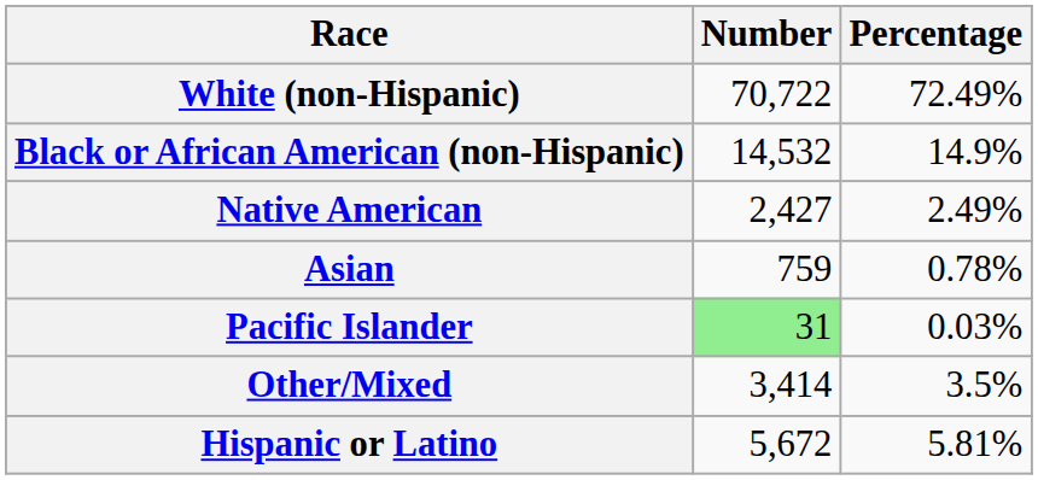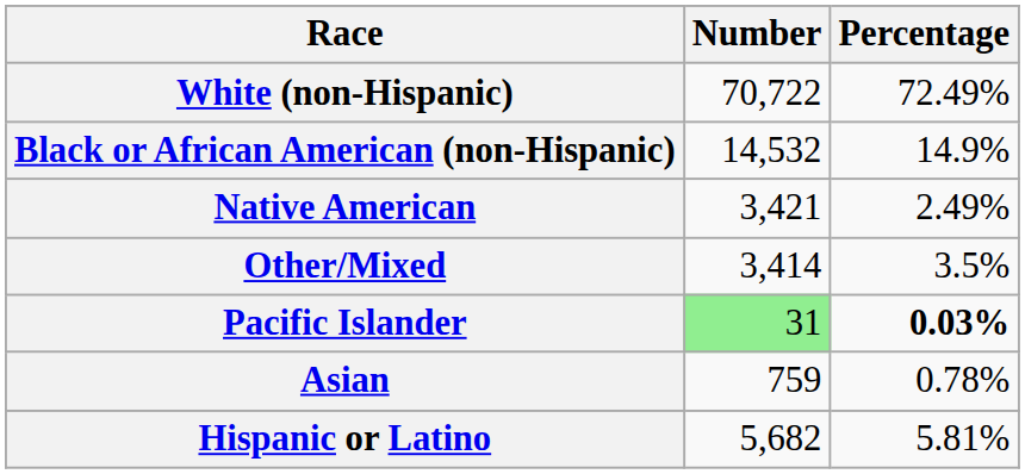Native American | Number: 2,427 -> 3,421
rows swapped: Asian <-> Other/Mixed
Pacific Islander | Percentage: normal -> bold
Hispanic or Latino | Number: 5,672 -> 5,682
